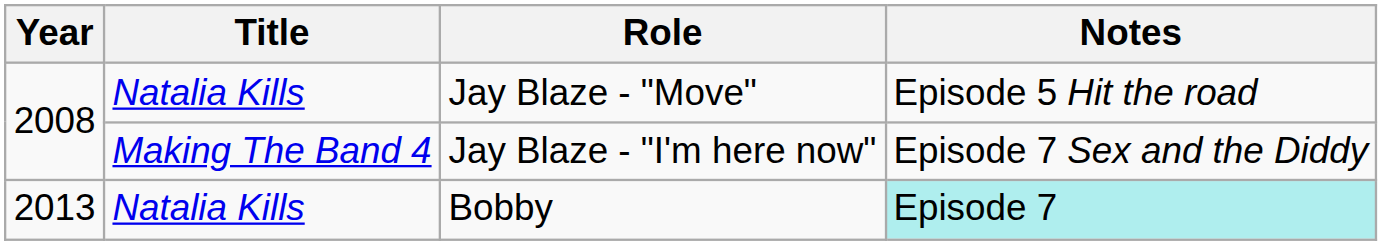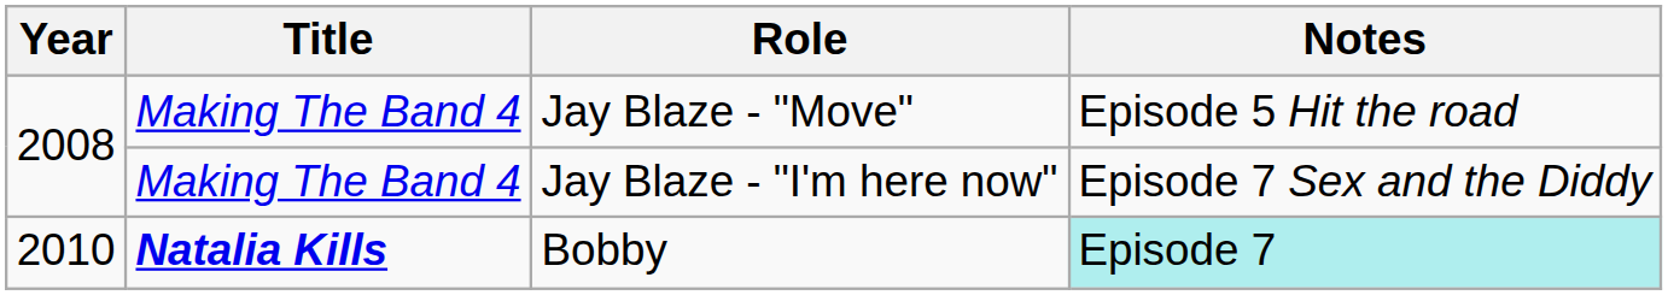Jay Blaze - "Move" | Title: Natalia Kills -> Making The Band 4
Bobby | Year: 2013 -> 2010
Bobby | Title: normal -> bold
